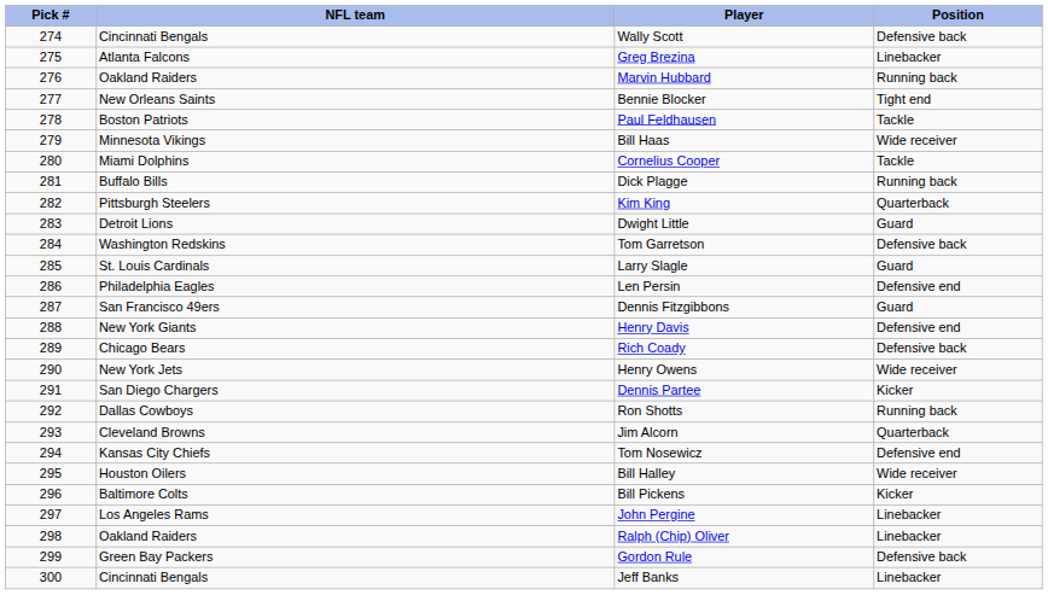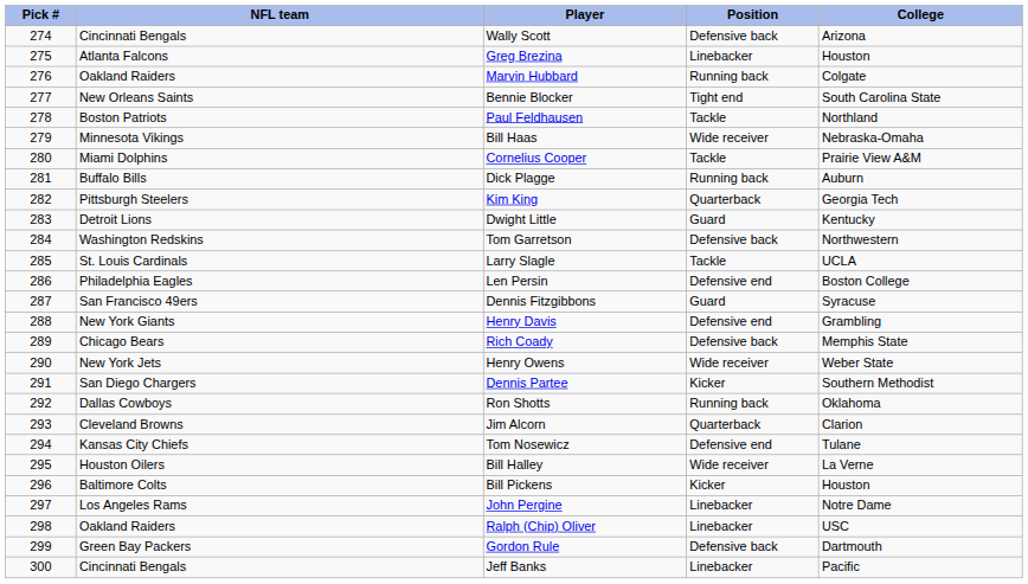+ column: College | Arizona | Houston | Colgate | South Carolina State | Northland | Nebraska-Omaha | Prairie View A&M | Auburn | Georgia Tech | Kentucky | Northwestern | UCLA | Boston College | Syracuse | Grambling | Memphis State | Weber State | Southern Methodist | Oklahoma | Clarion | Tulane | La Verne | Houston | Notre Dame | USC | Dartmouth | Pacific
Larry Slagle | Position: Guard -> Tackle
